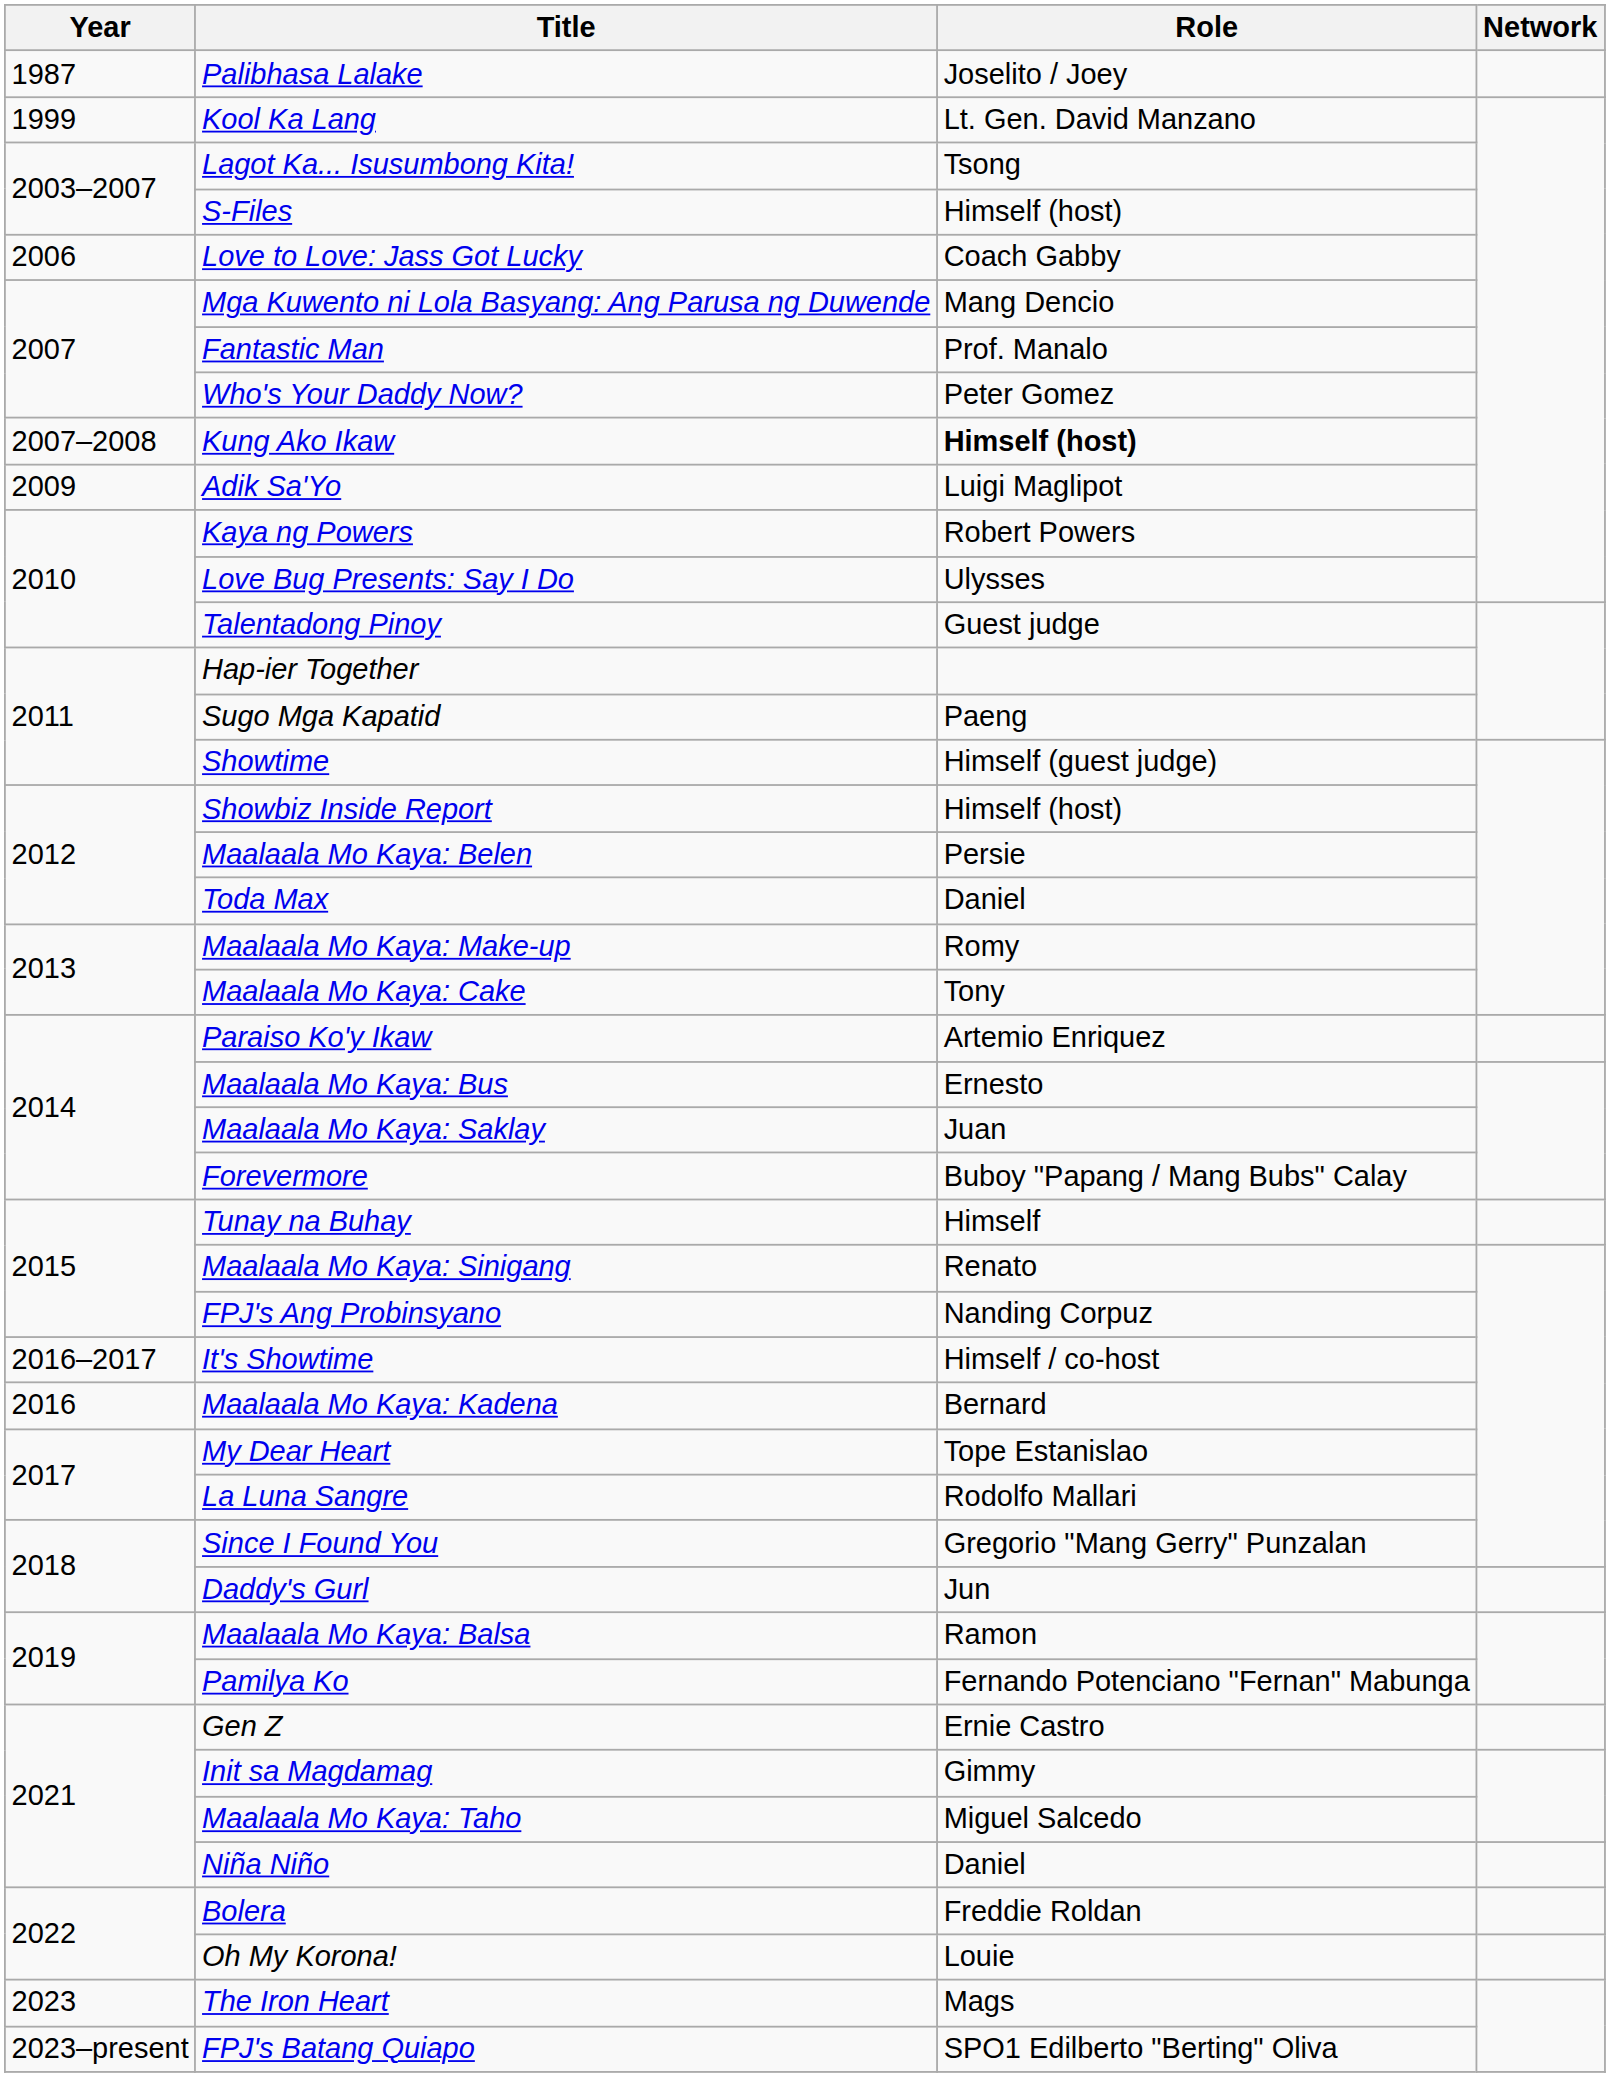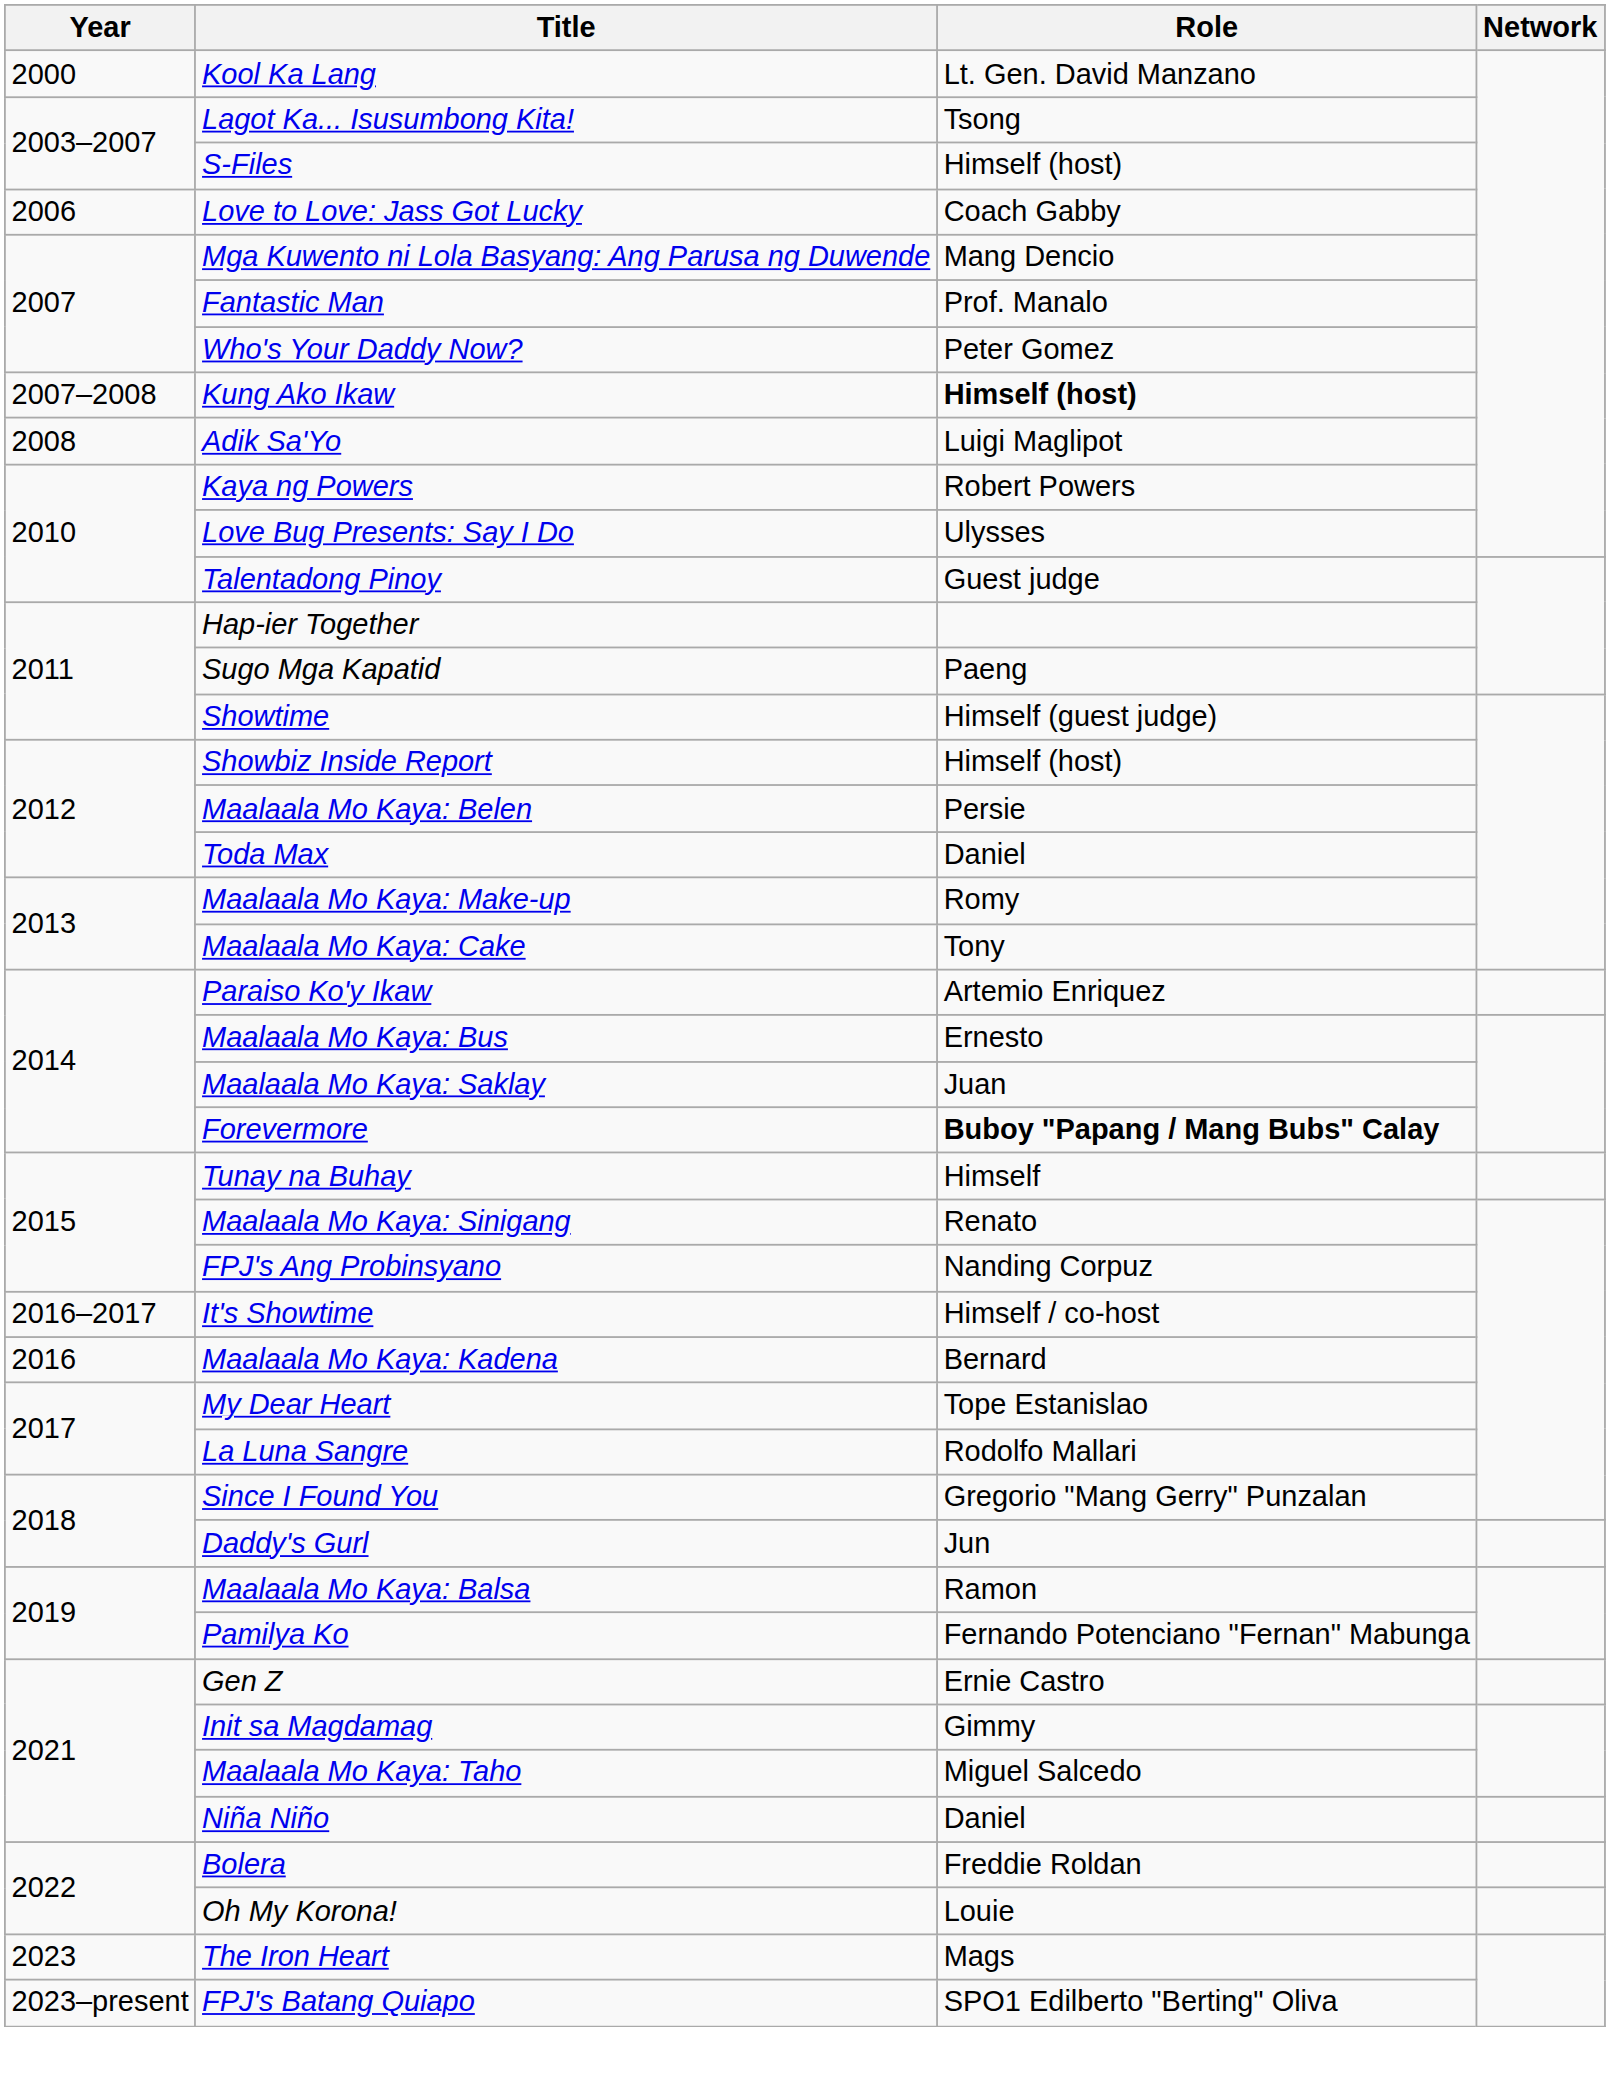- row: 1987 | Palibhasa Lalake | Joselito / Joey
Kool Ka Lang | Year: 1999 -> 2000
Adik Sa'Yo | Year: 2009 -> 2008
Forevermore | Role: normal -> bold
